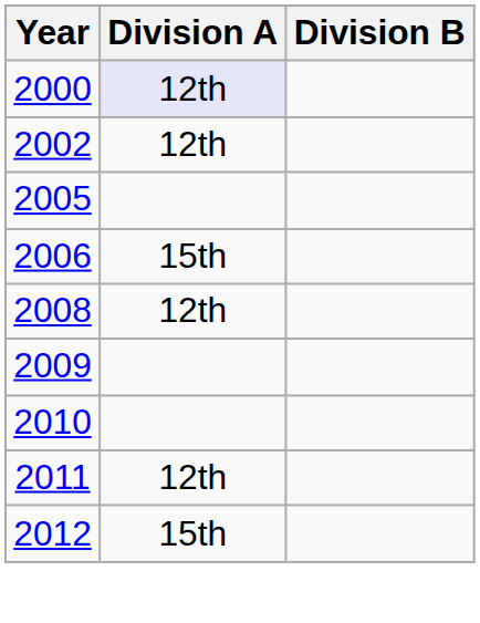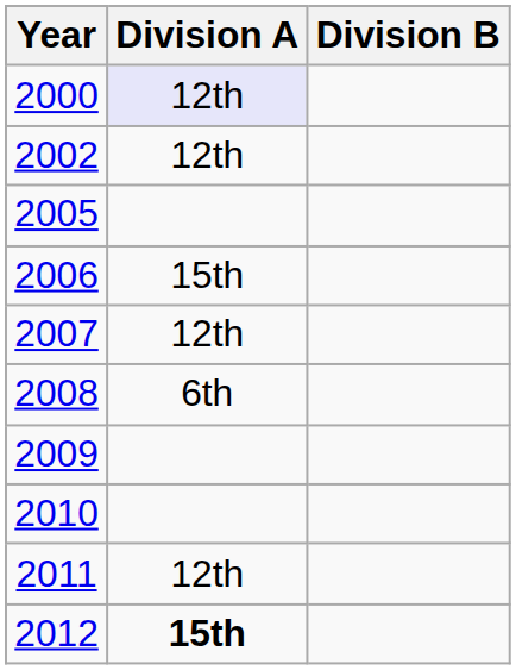+ row: 2007 | 12th
2008 | Division A: 12th -> 6th
2012 | Division A: normal -> bold
